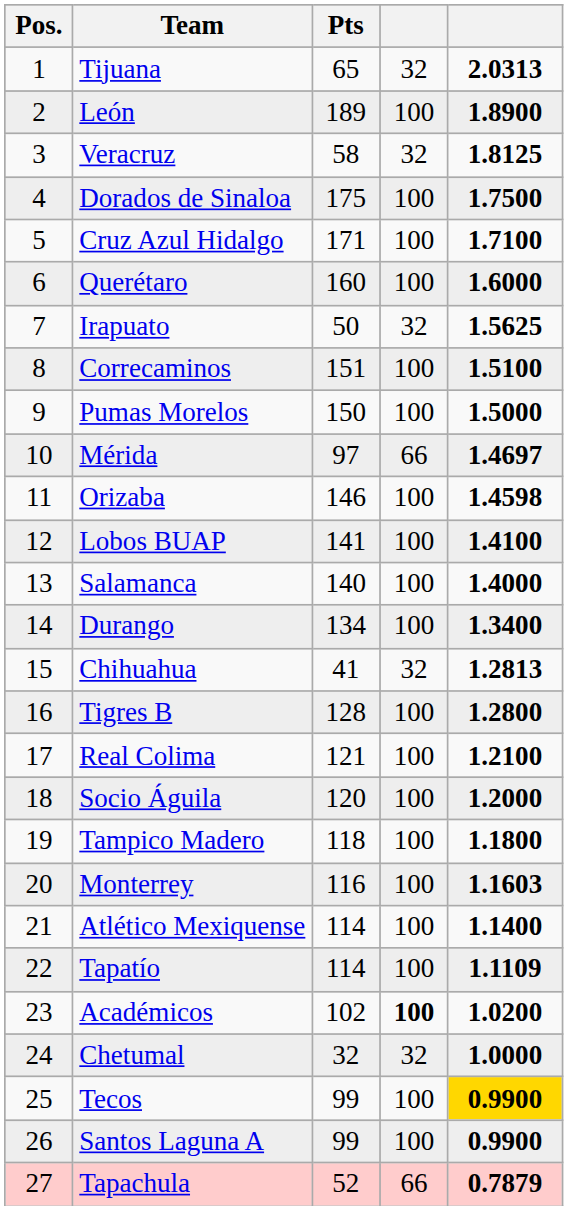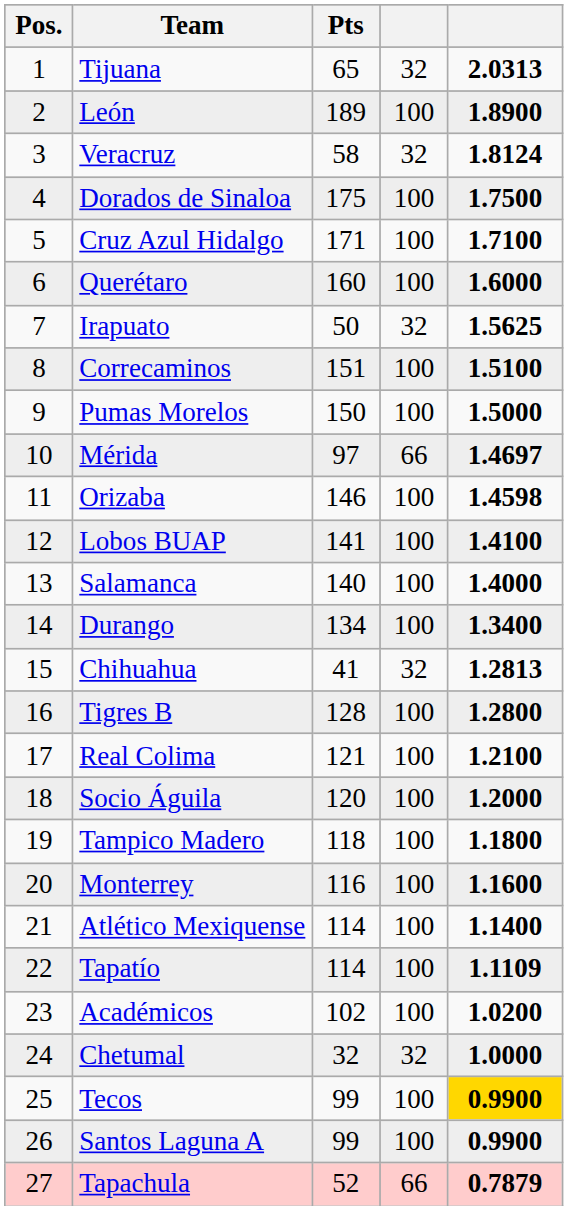Veracruz | column 5: 1.8125 -> 1.8124
Monterrey | column 5: 1.1603 -> 1.1600
Académicos | column 4: bold -> normal
